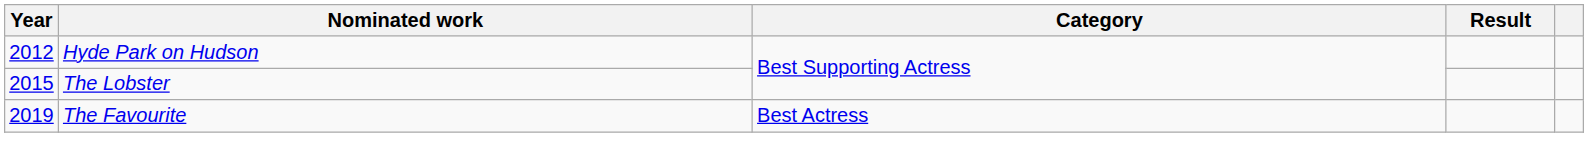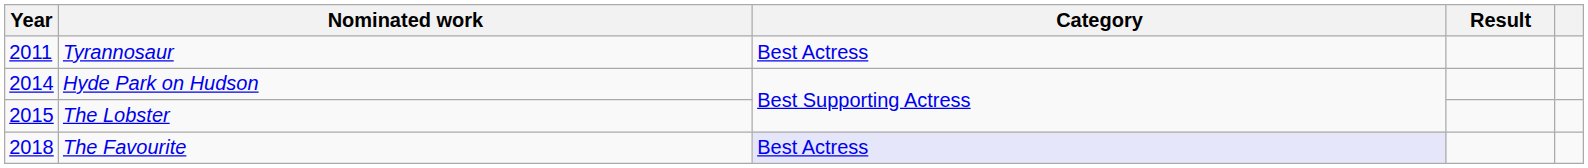+ row: 2011 | Tyrannosaur | Best Actress
Hyde Park on Hudson | Year: 2012 -> 2014
The Favourite | Year: 2019 -> 2018
The Favourite | Category: no background -> lavender background
